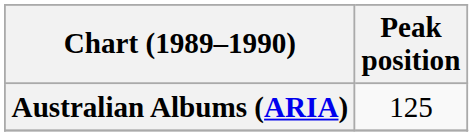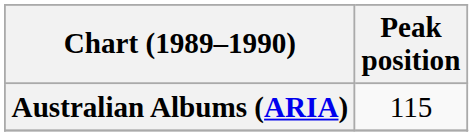Australian Albums (ARIA) | Peak position: 125 -> 115
